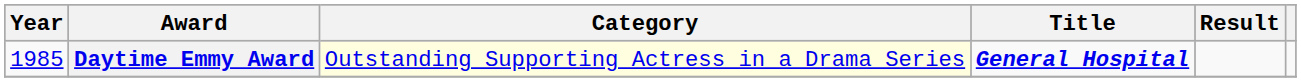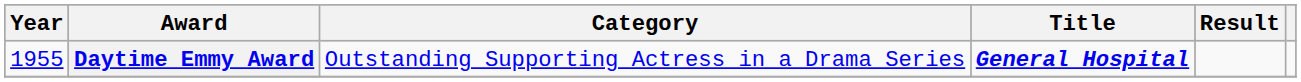Daytime Emmy Award | Year: 1985 -> 1955
Daytime Emmy Award | Category: lightyellow background -> no background
